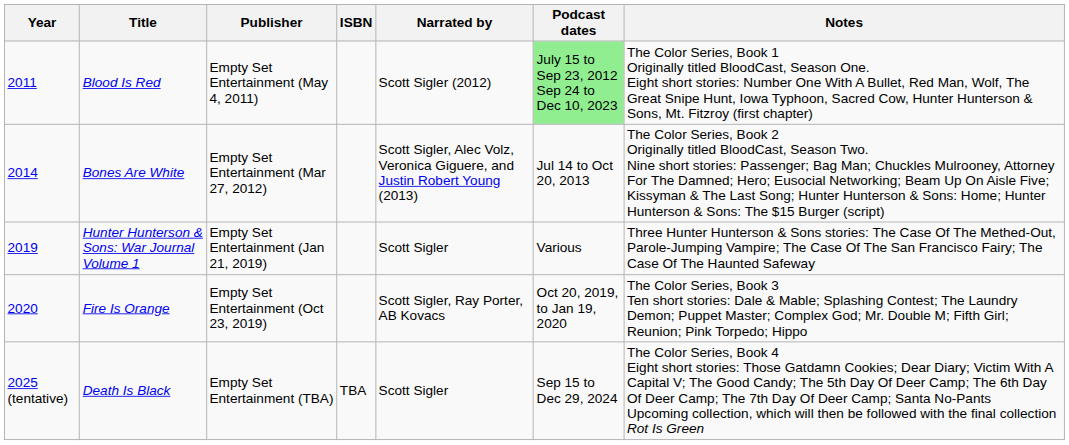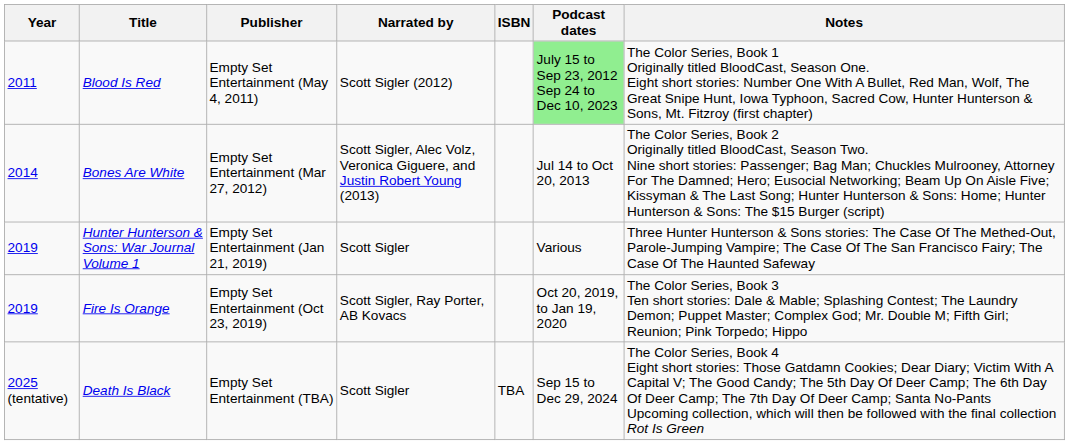columns swapped: ISBN <-> Narrated by
Fire Is Orange | Year: 2020 -> 2019
